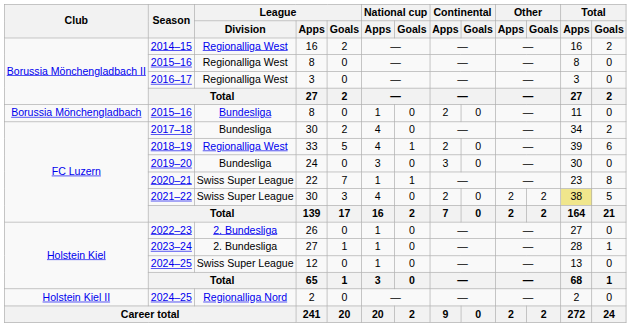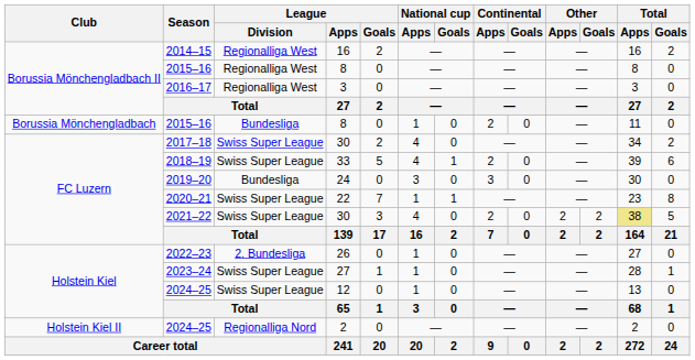2017–18 | League / Division: Bundesliga -> Swiss Super League
2018–19 | League / Division: Regionalliga West -> Swiss Super League
2023–24 | League / Division: 2. Bundesliga -> Swiss Super League
